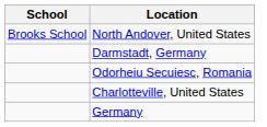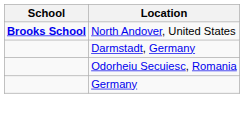North Andover, United States | School: normal -> bold
- row: Charlotteville, United States
